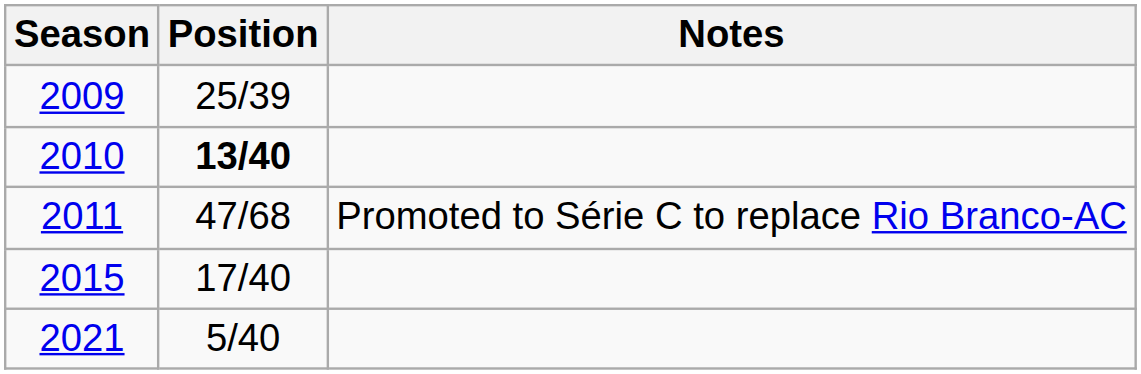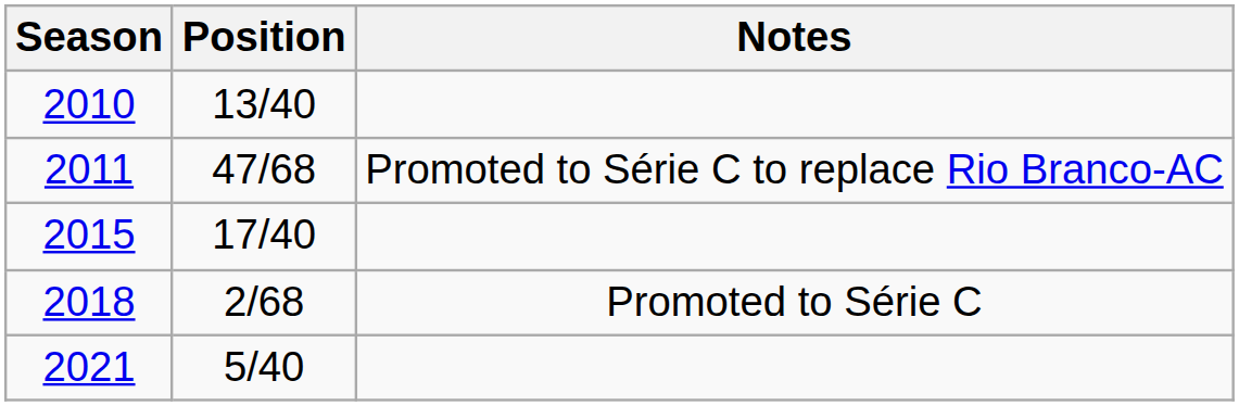- row: 2009 | 25/39
2010 | Position: bold -> normal
+ row: 2018 | 2/68 | Promoted to Série C
